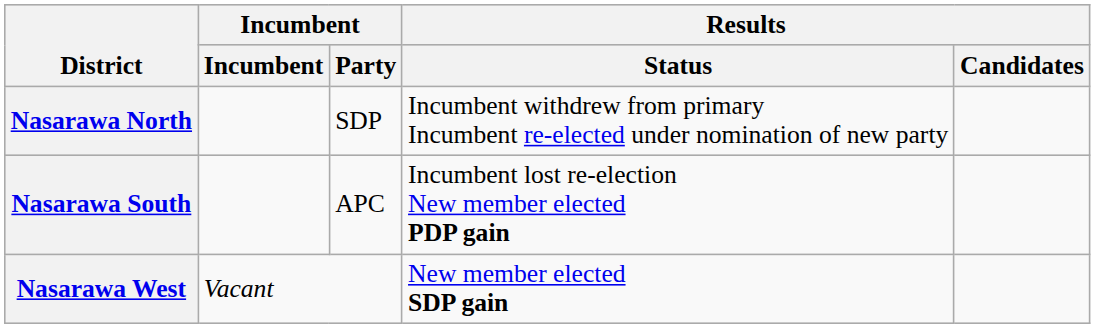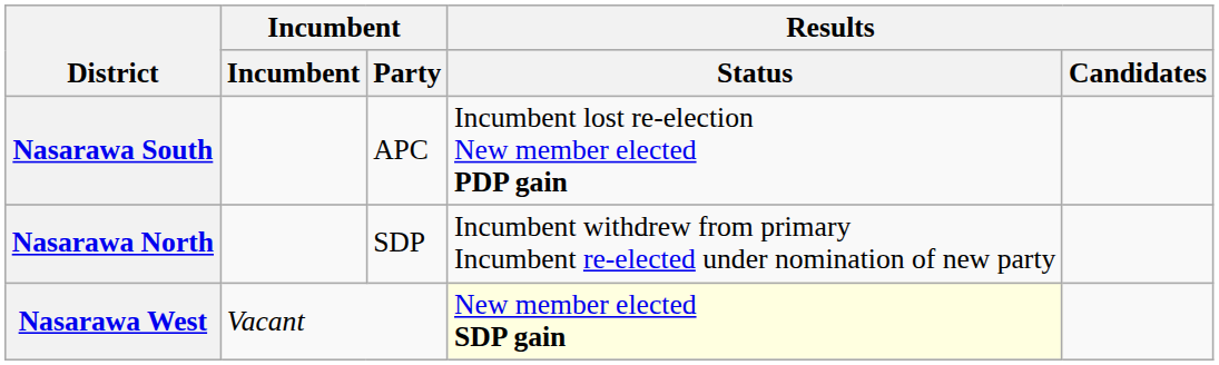rows swapped: Nasarawa North <-> Nasarawa South
Nasarawa West | Results / Status: no background -> lightyellow background
